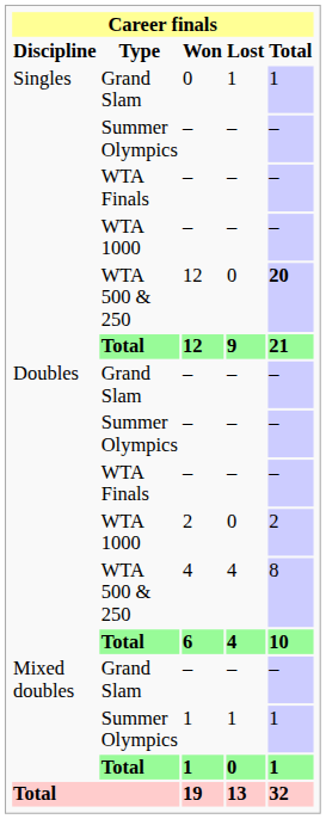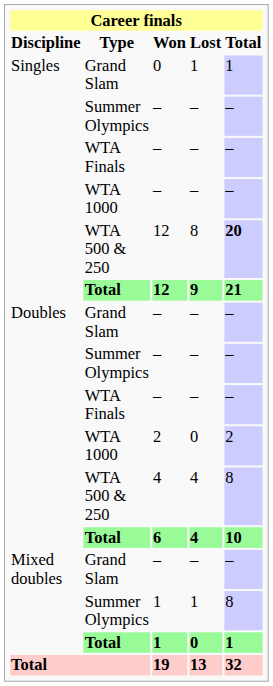WTA 500 & 250 / 12 | Lost: 0 -> 8
Summer Olympics / 1 | Total: 1 -> 8
